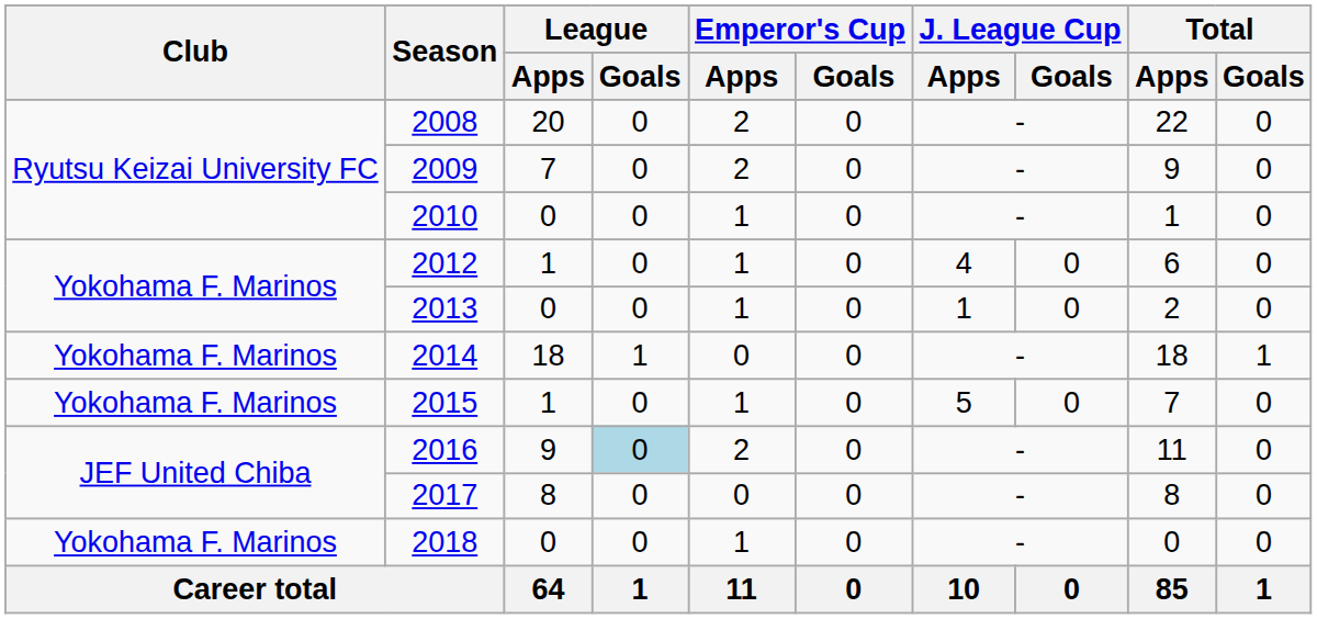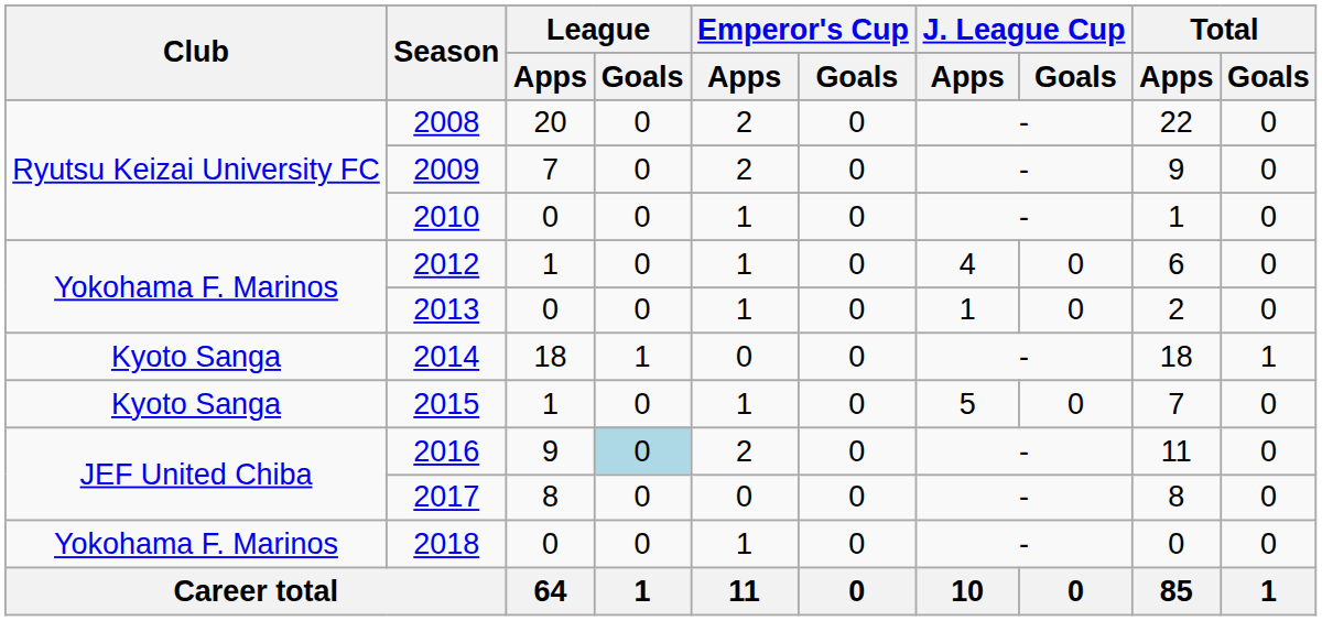2014 | Club: Yokohama F. Marinos -> Kyoto Sanga
2015 | Club: Yokohama F. Marinos -> Kyoto Sanga
